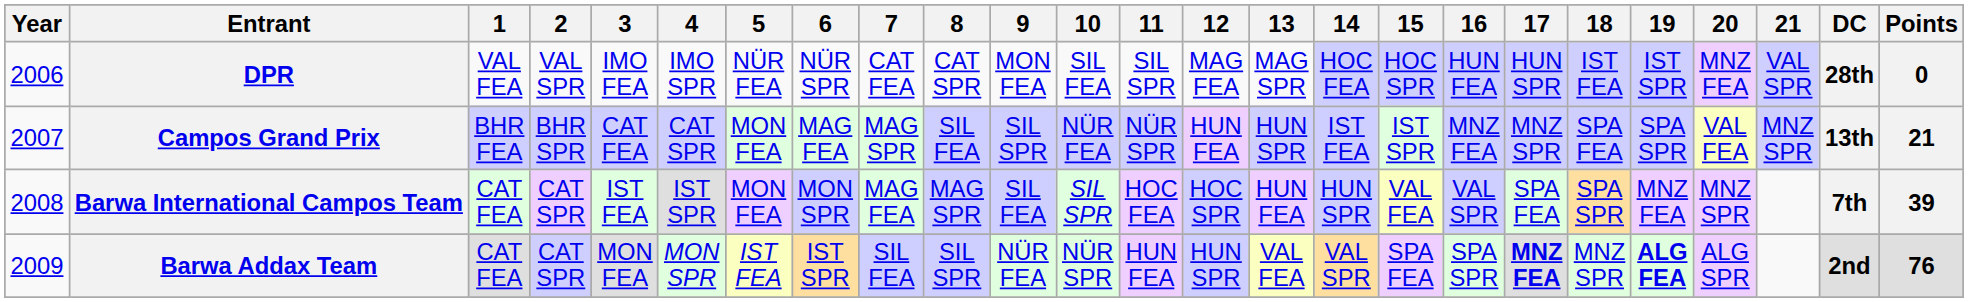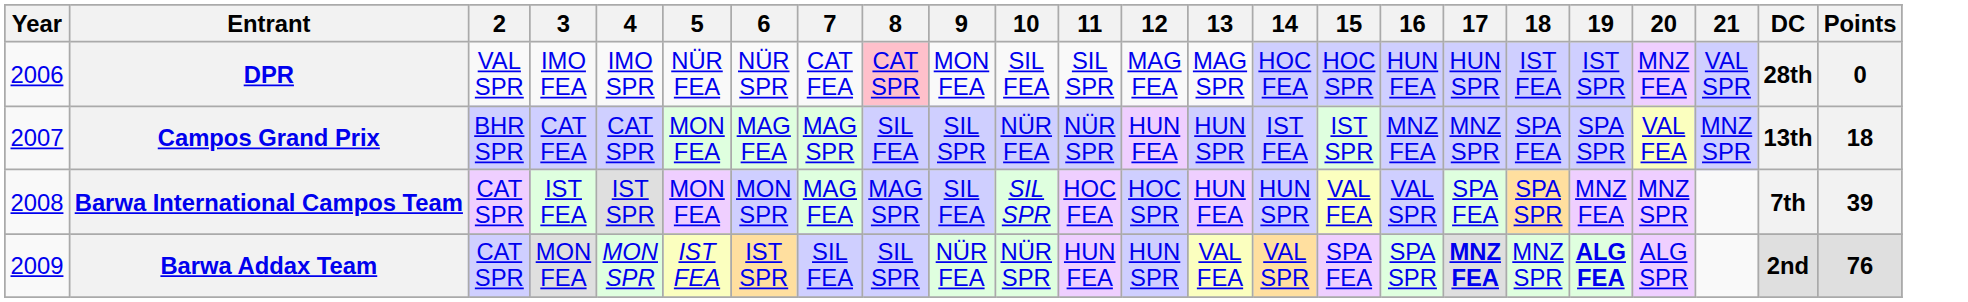- column: 1 | VAL FEA | BHR FEA | CAT FEA | CAT FEA
DPR | 8: no background -> pink background
Campos Grand Prix | Points: 21 -> 18
